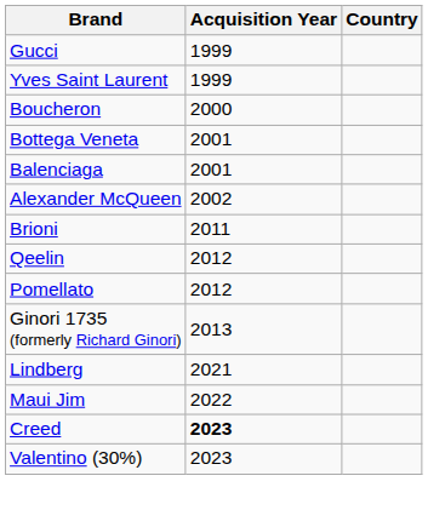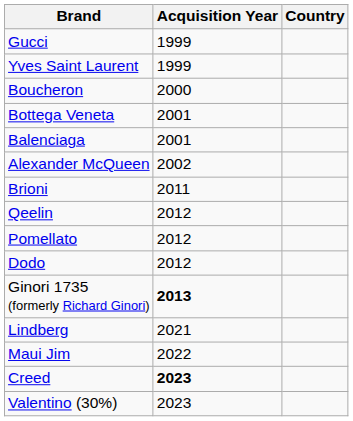+ row: Dodo | 2012
Ginori 1735 (formerly Richard Ginori) | Acquisition Year: normal -> bold
